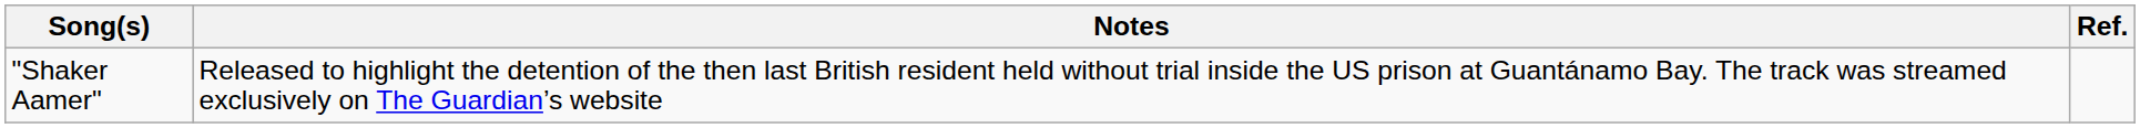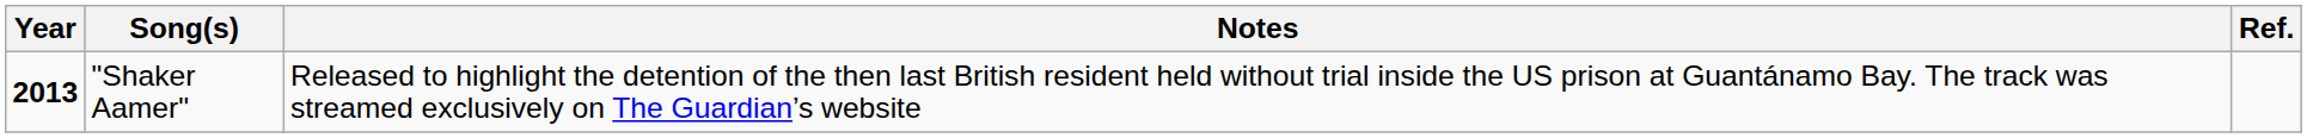+ column: Year | 2013
